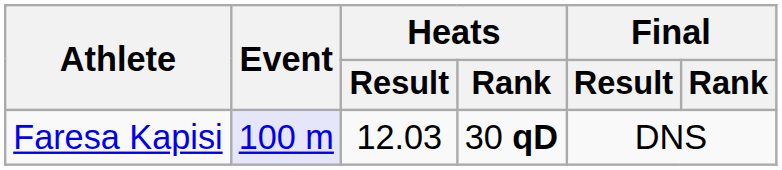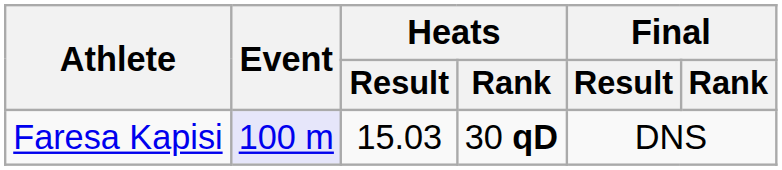Faresa Kapisi | Heats / Result: 12.03 -> 15.03
